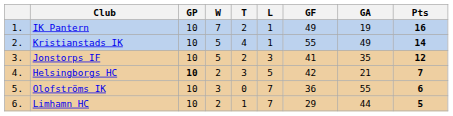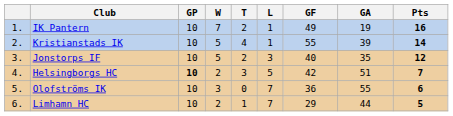Kristianstads IK | GA: 49 -> 39
Jonstorps IF | GF: 41 -> 40
Helsingborgs HC | GA: 21 -> 51
